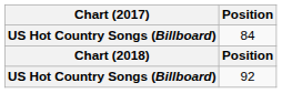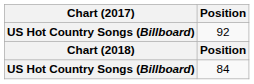rows swapped: 84 <-> 92
